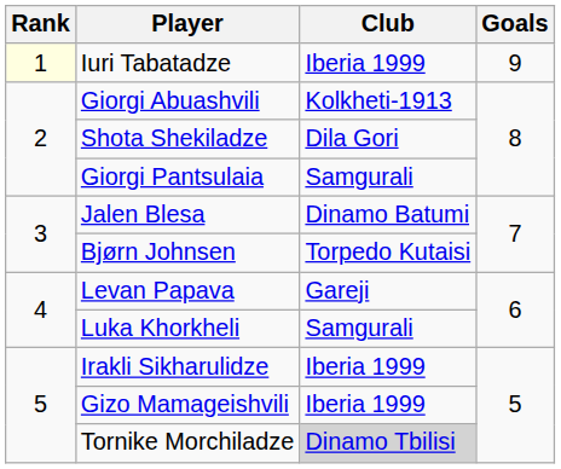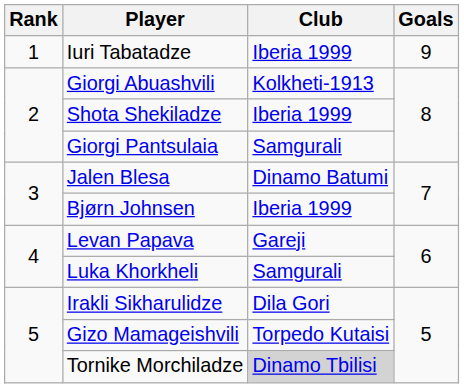Iuri Tabatadze | Rank: lightyellow background -> no background
Shota Shekiladze | Club: Dila Gori -> Iberia 1999
Bjørn Johnsen | Club: Torpedo Kutaisi -> Iberia 1999
Irakli Sikharulidze | Club: Iberia 1999 -> Dila Gori
Gizo Mamageishvili | Club: Iberia 1999 -> Torpedo Kutaisi
